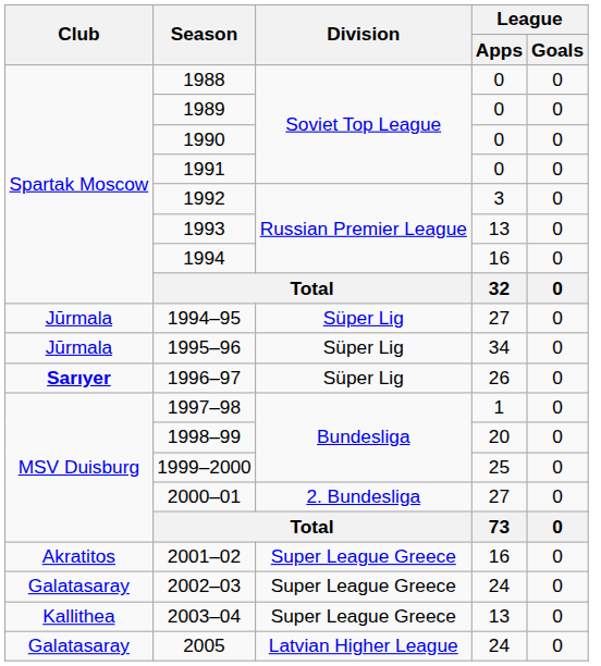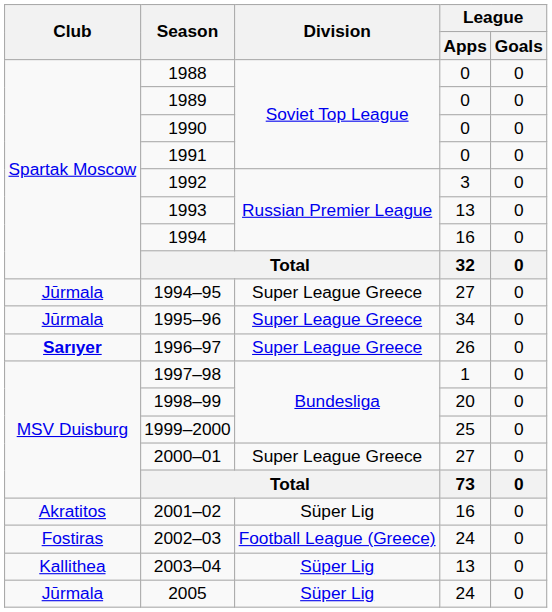1994–95 | Division: Süper Lig -> Super League Greece
1995–96 | Division: Süper Lig -> Super League Greece
1996–97 | Division: Süper Lig -> Super League Greece
2000–01 | Division: 2. Bundesliga -> Super League Greece
2001–02 | Division: Super League Greece -> Süper Lig
2002–03 | Club: Galatasaray -> Fostiras
2002–03 | Division: Super League Greece -> Football League (Greece)
2003–04 | Division: Super League Greece -> Süper Lig
2005 | Club: Galatasaray -> Jūrmala
2005 | Division: Latvian Higher League -> Süper Lig
